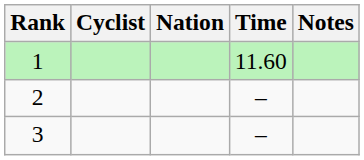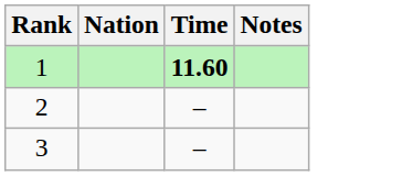- column: Cyclist
1 | Time: normal -> bold
